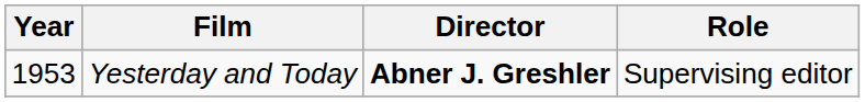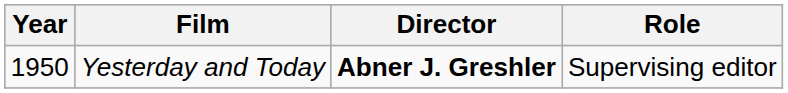Yesterday and Today | Year: 1953 -> 1950
